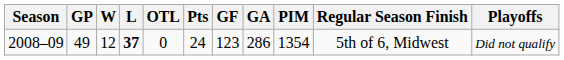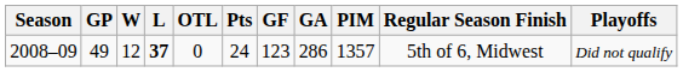2008–09 | PIM: 1354 -> 1357
